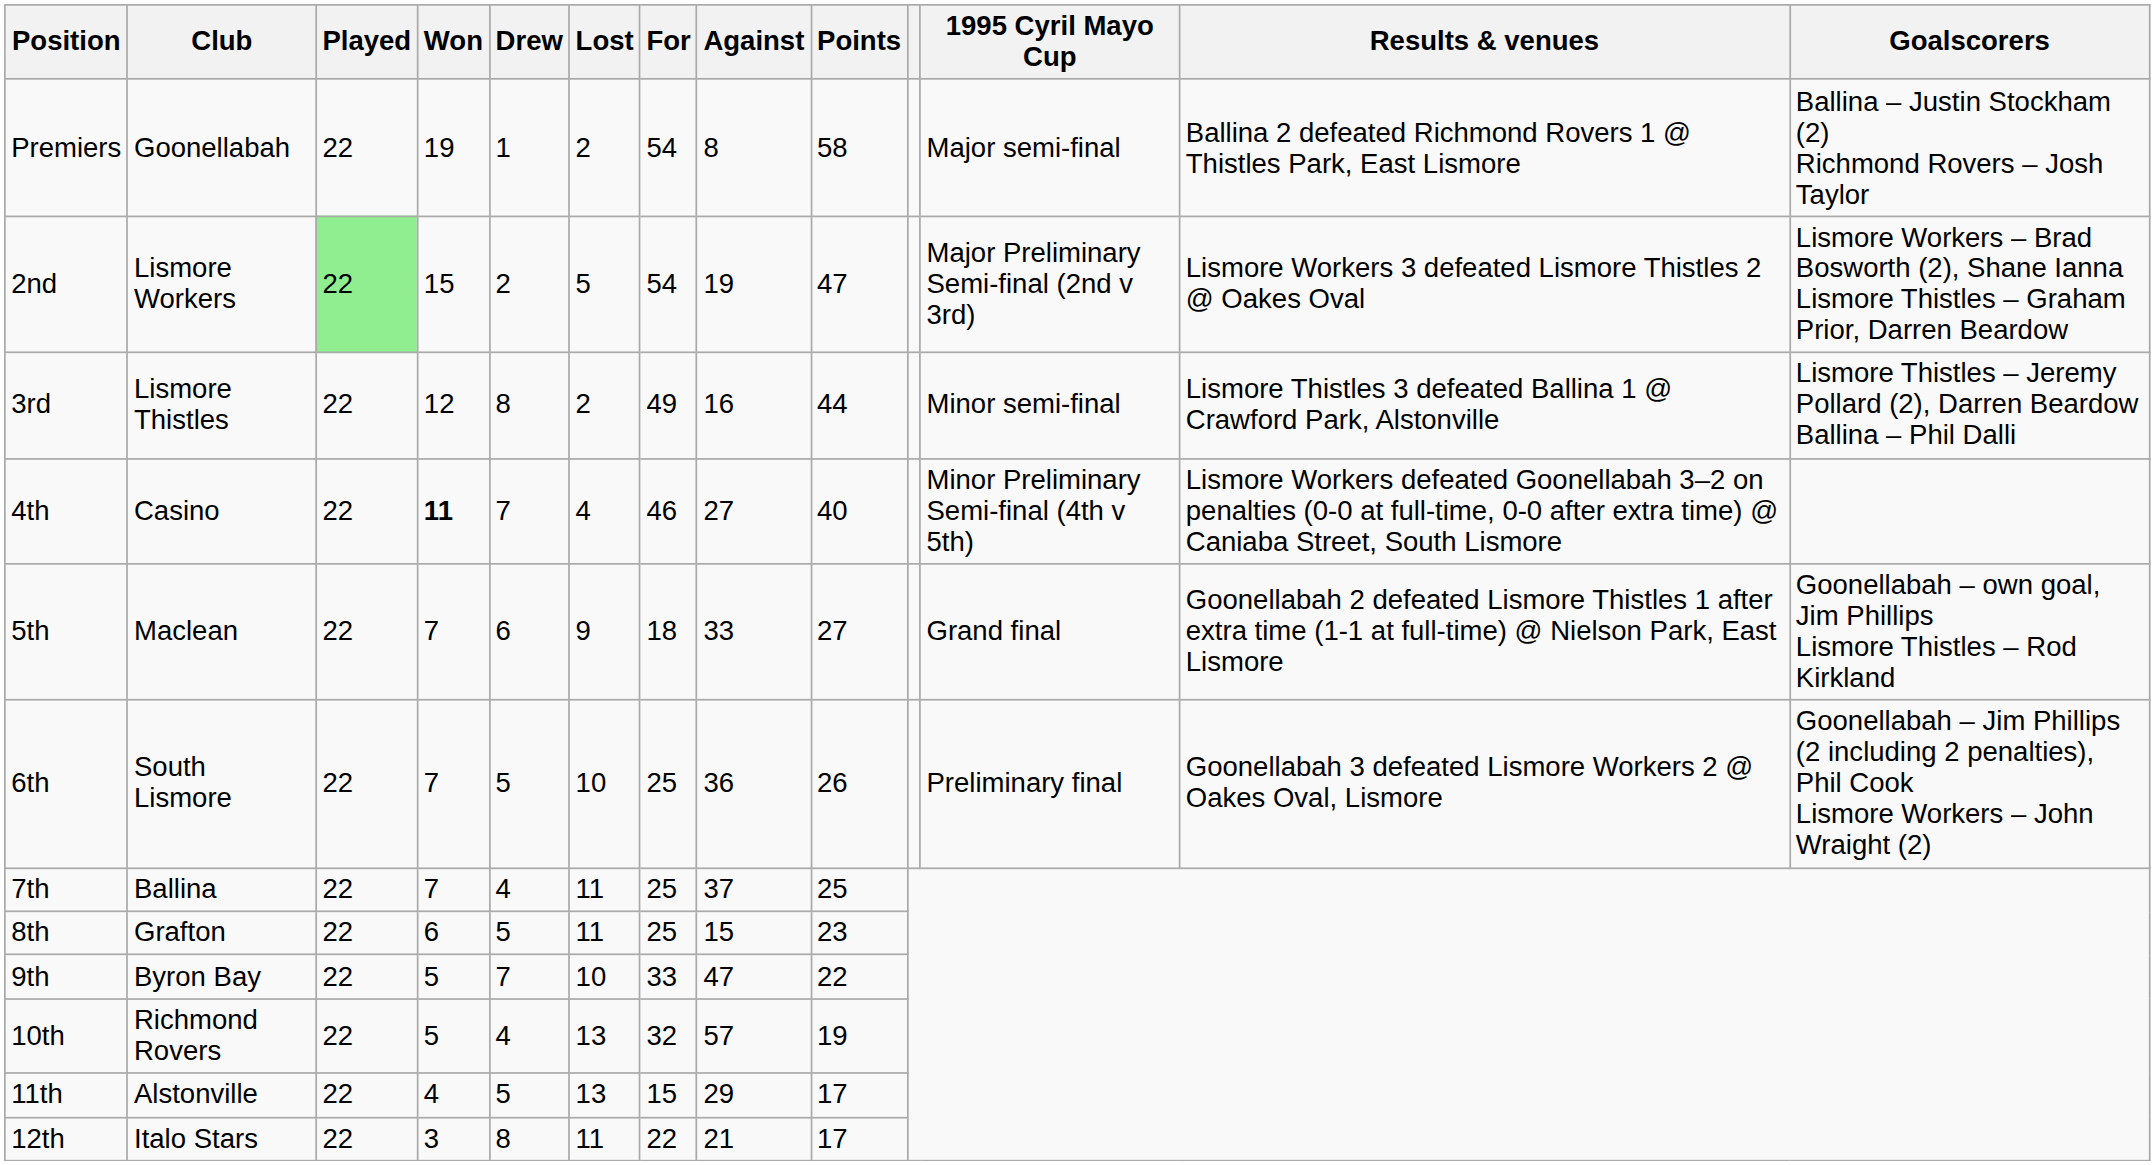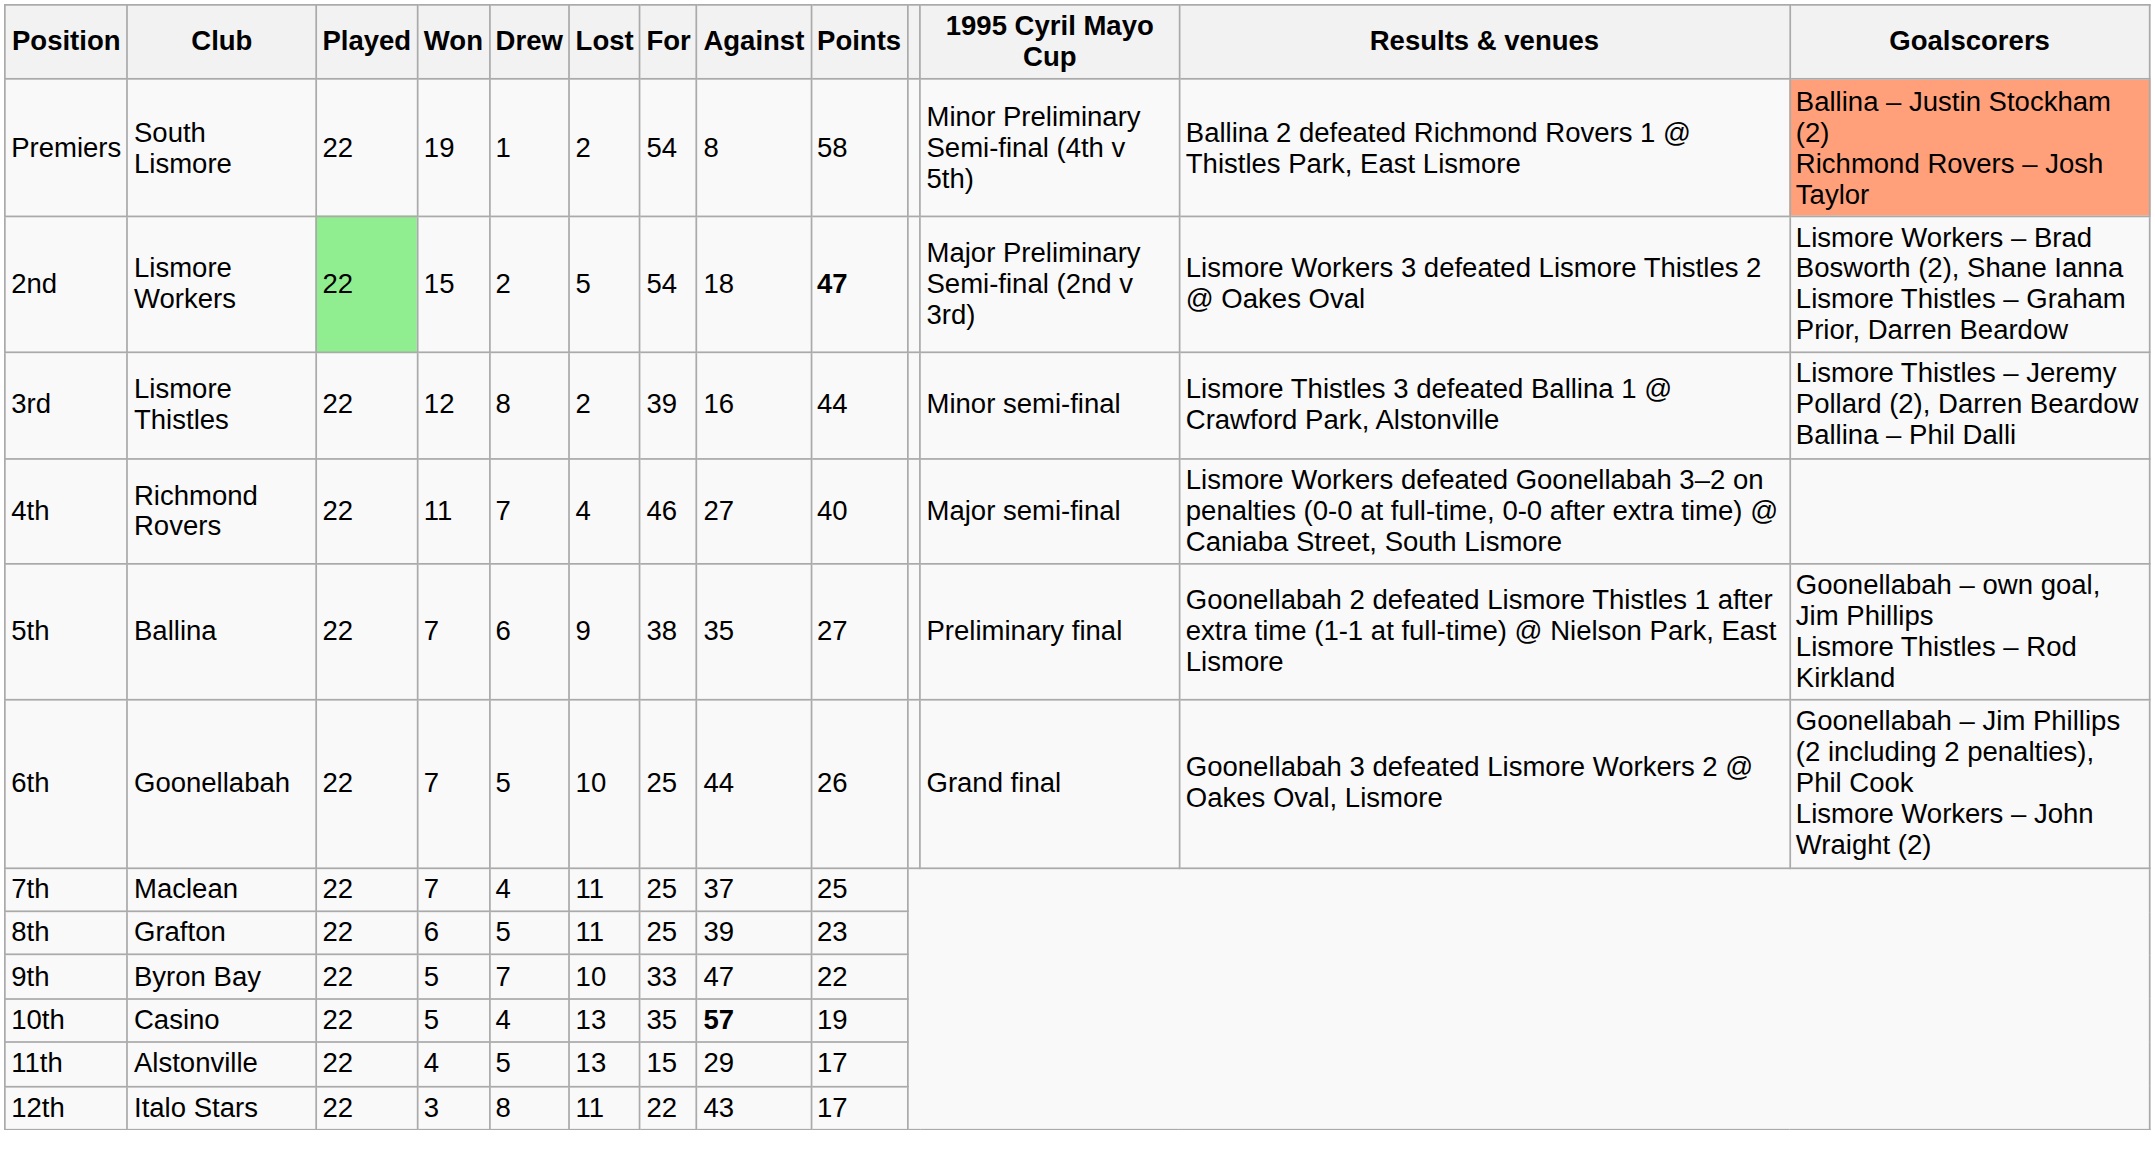Premiers | Club: Goonellabah -> South Lismore
Premiers | 1995 Cyril Mayo Cup: Major semi-final -> Minor Preliminary Semi-final (4th v 5th)
Premiers | Goalscorers: no background -> lightsalmon background
2nd | Against: 19 -> 18
2nd | Points: normal -> bold
3rd | For: 49 -> 39
4th | Club: Casino -> Richmond Rovers
4th | Won: bold -> normal
4th | 1995 Cyril Mayo Cup: Minor Preliminary Semi-final (4th v 5th) -> Major semi-final
5th | Club: Maclean -> Ballina
5th | For: 18 -> 38
5th | Against: 33 -> 35
5th | 1995 Cyril Mayo Cup: Grand final -> Preliminary final
6th | Club: South Lismore -> Goonellabah
6th | Against: 36 -> 44
6th | 1995 Cyril Mayo Cup: Preliminary final -> Grand final
7th | Club: Ballina -> Maclean
8th | Against: 15 -> 39
10th | Club: Richmond Rovers -> Casino
10th | For: 32 -> 35
10th | Against: normal -> bold
12th | Against: 21 -> 43
